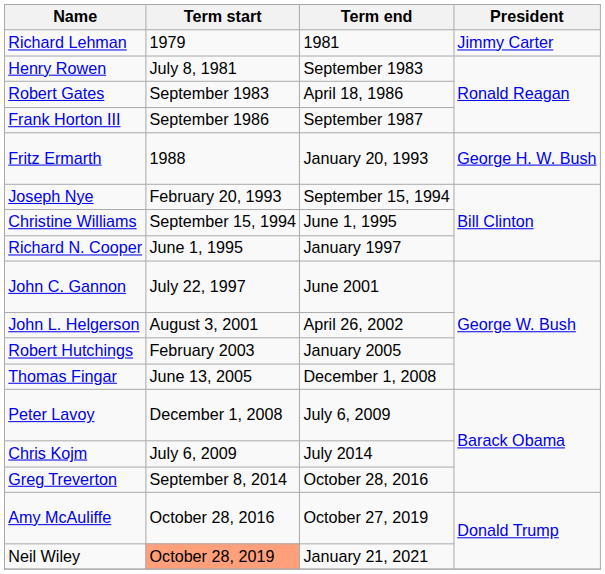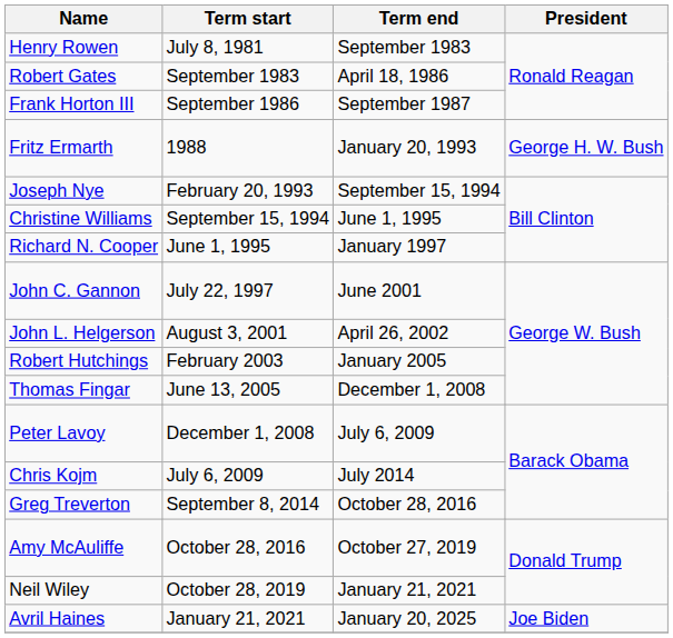- row: Richard Lehman | 1979 | 1981 | Jimmy Carter
Neil Wiley | Term start: lightsalmon background -> no background
+ row: Avril Haines | January 21, 2021 | January 20, 2025 | Joe Biden
